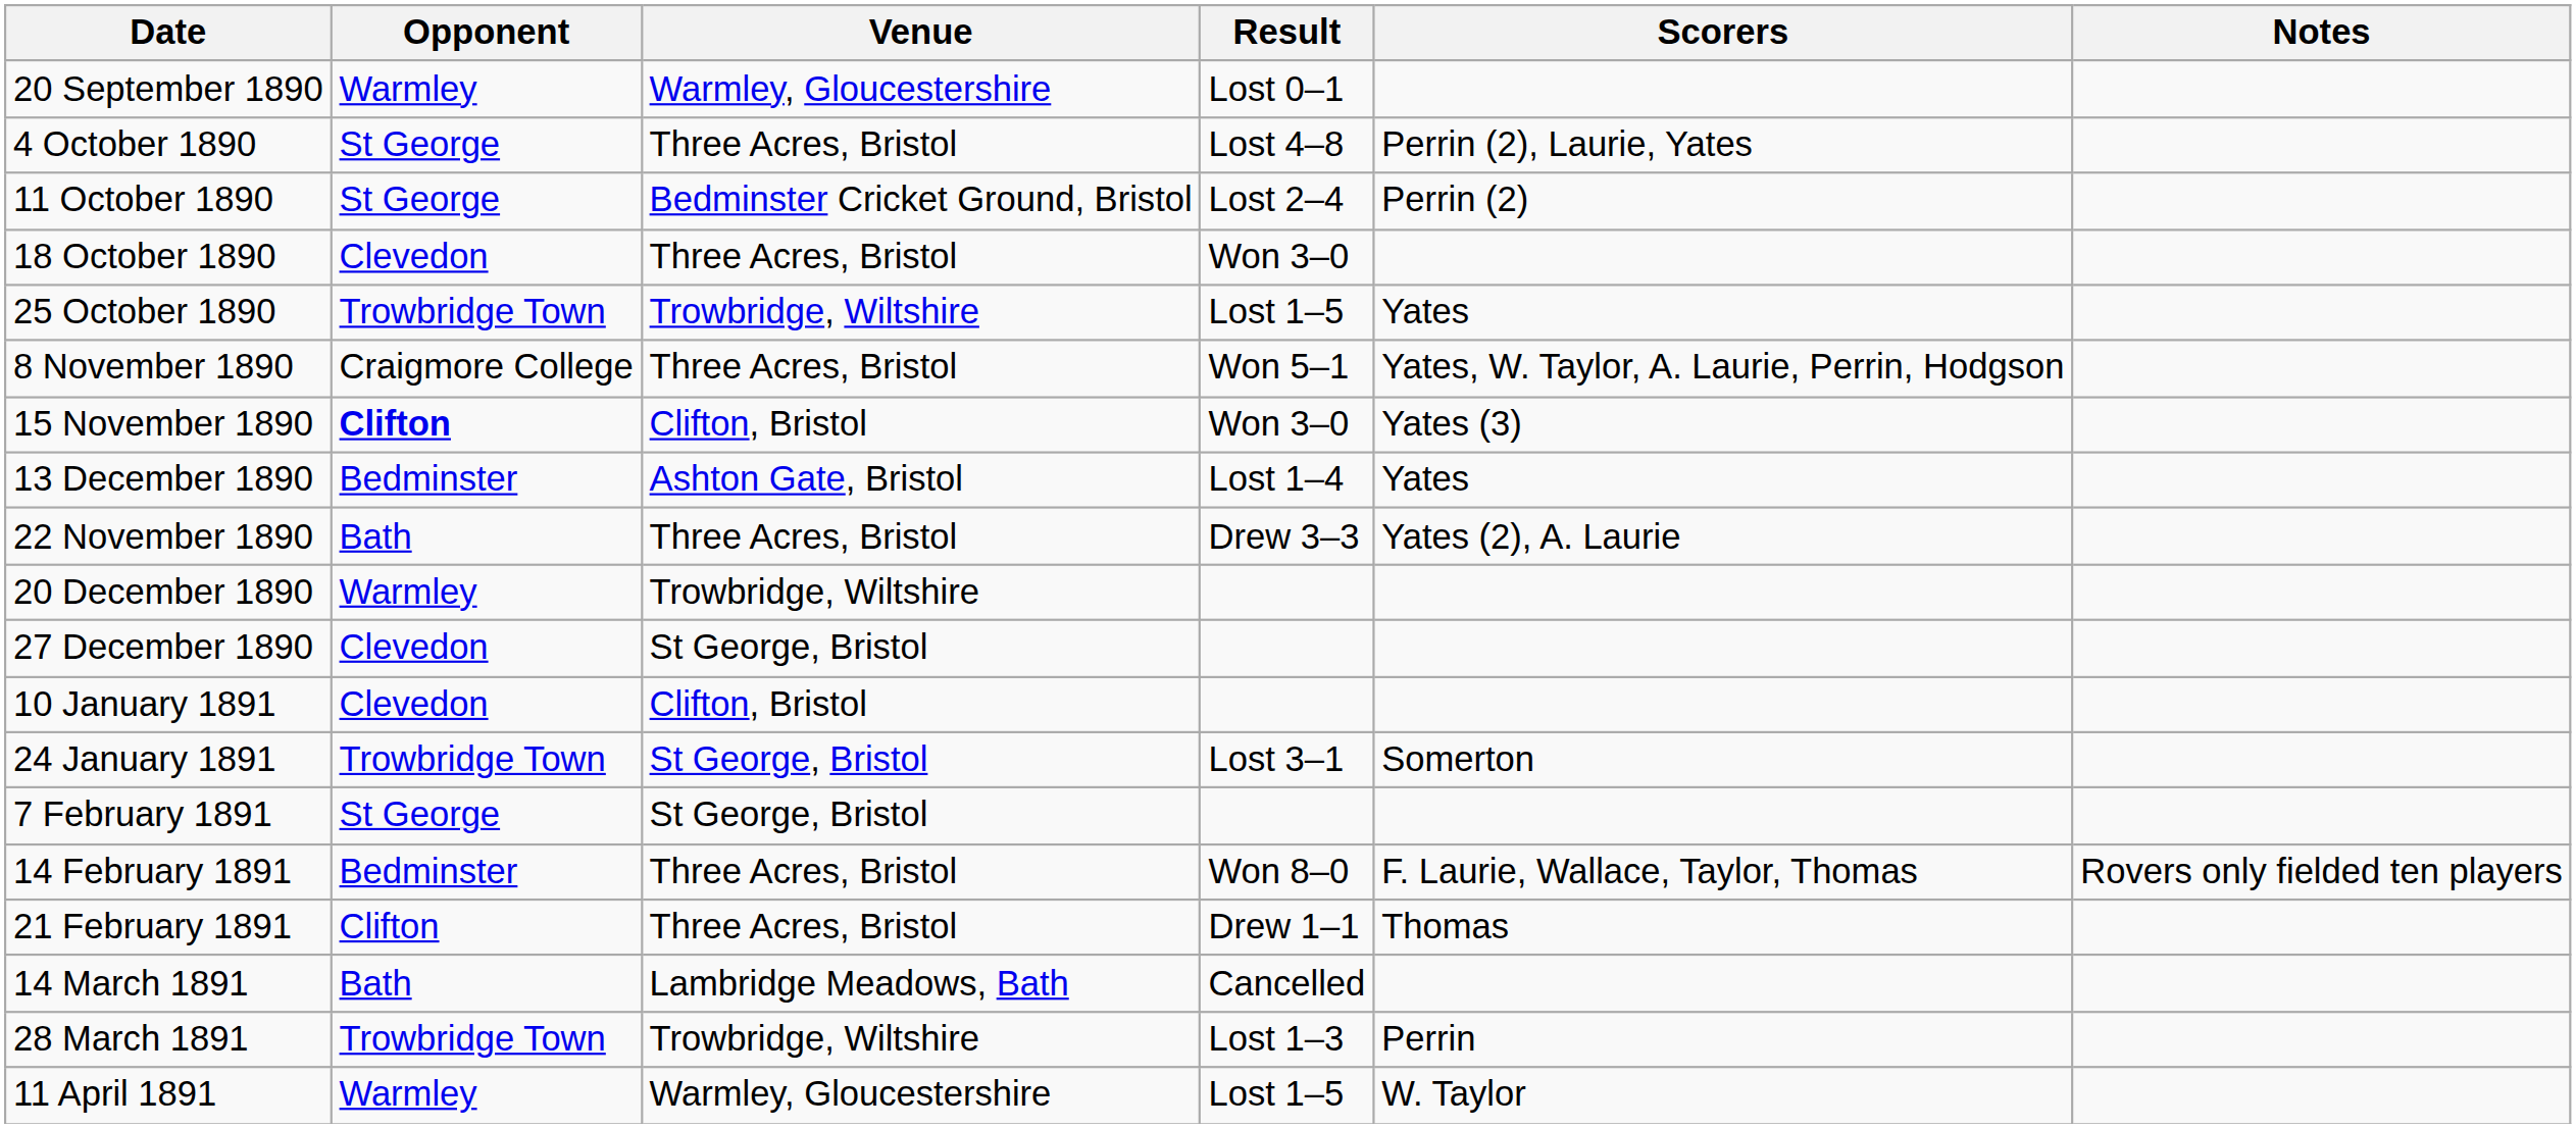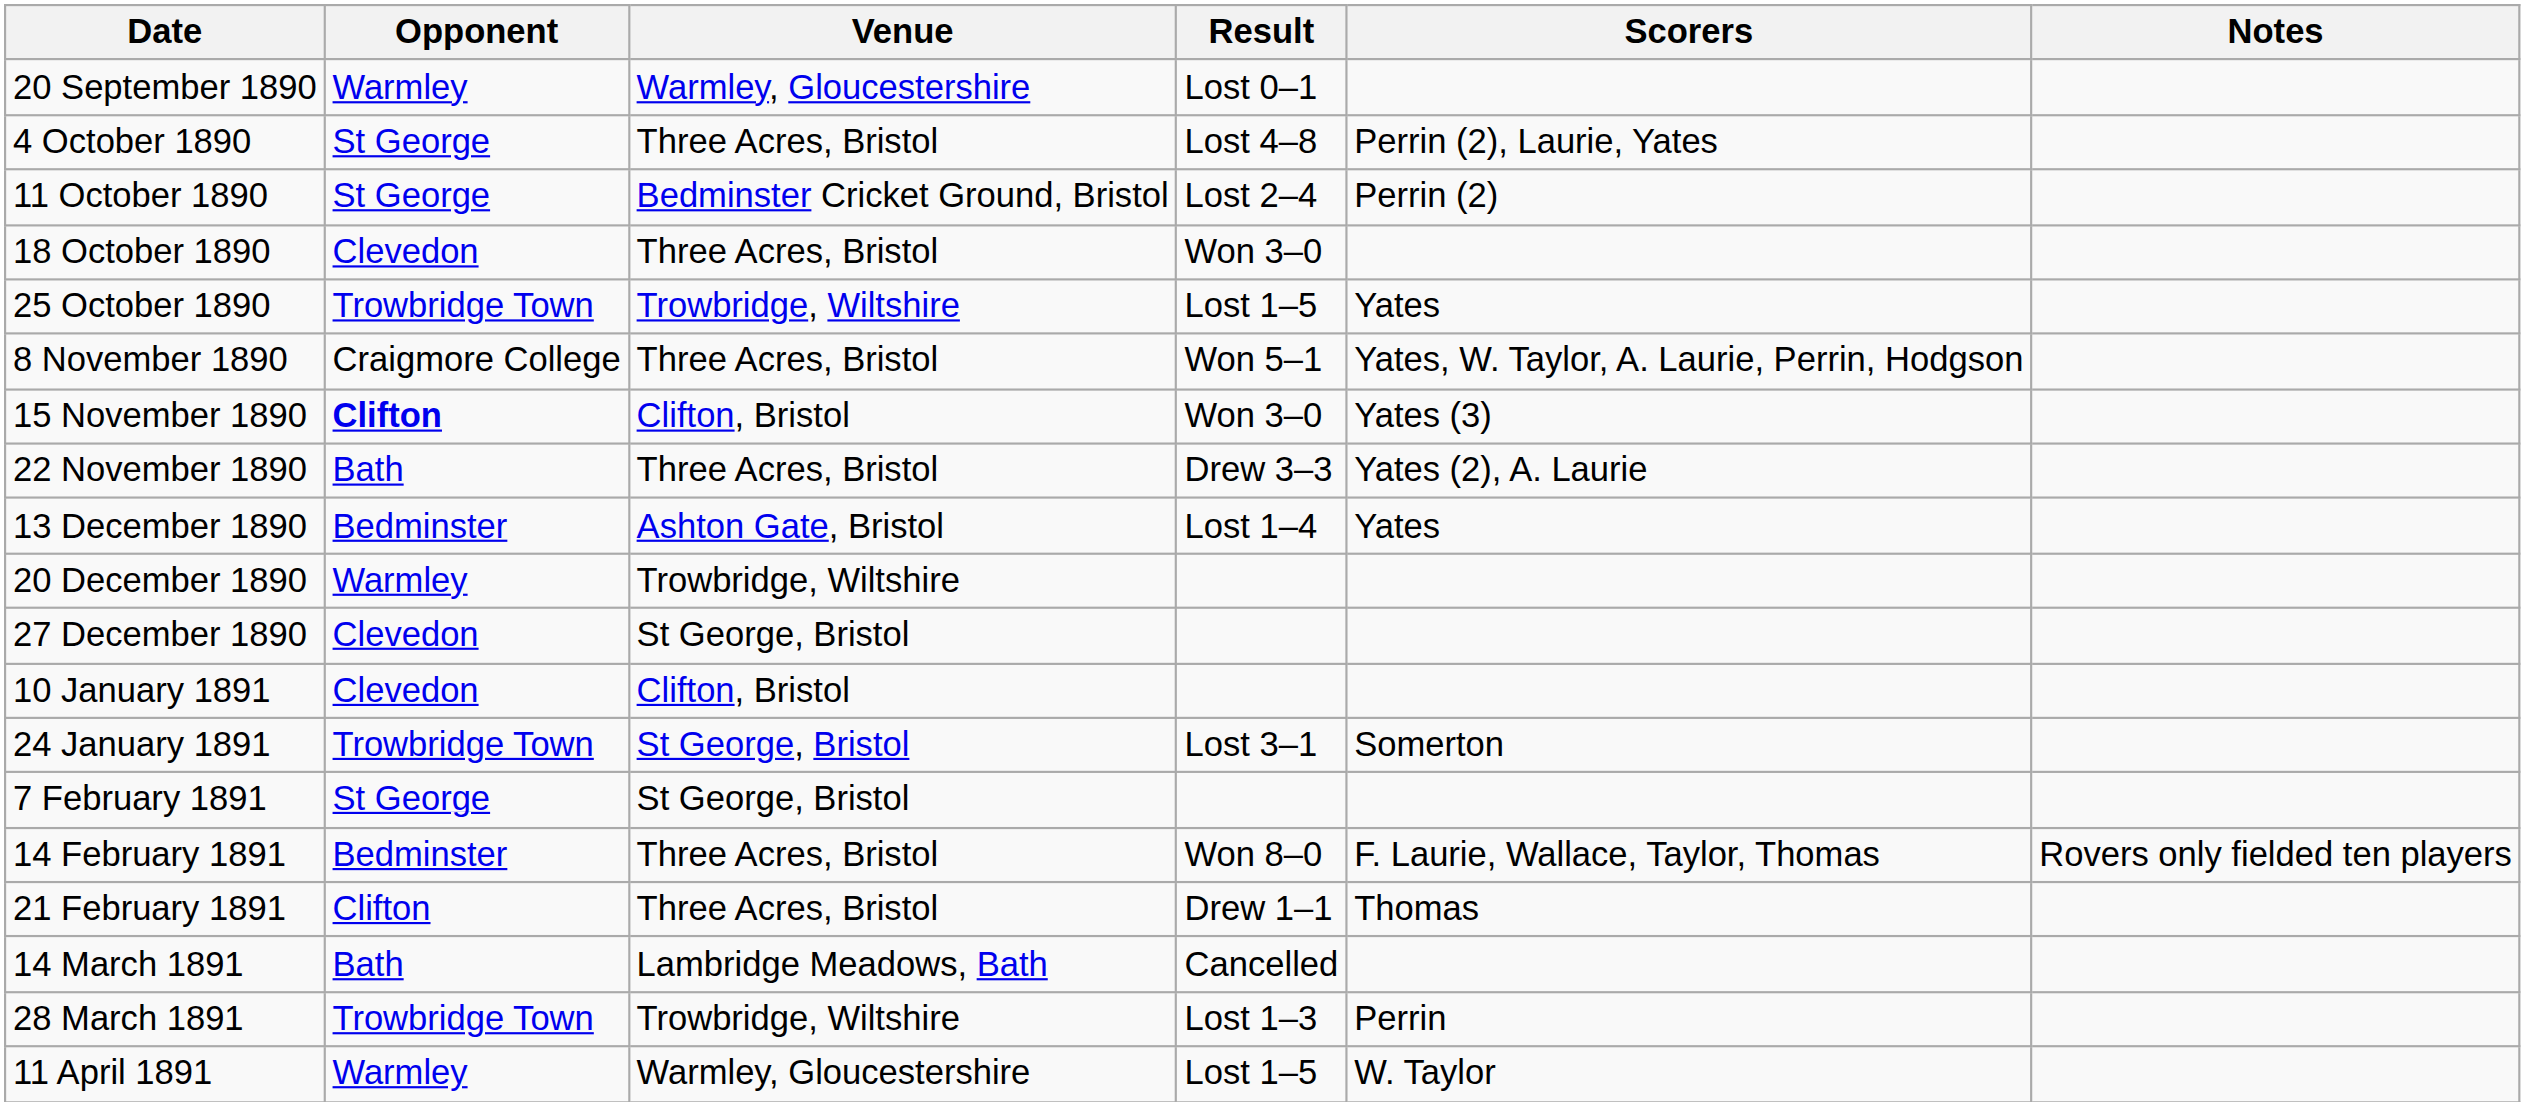rows swapped: 22 November 1890 <-> 13 December 1890
